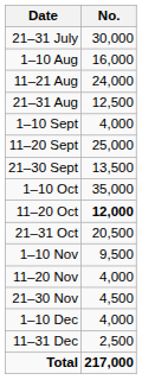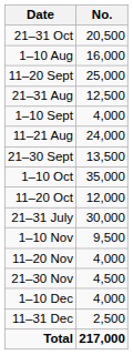rows swapped: 21–31 July <-> 21–31 Oct
rows swapped: 11–21 Aug <-> 11–20 Sept
11–20 Oct | No.: bold -> normal
